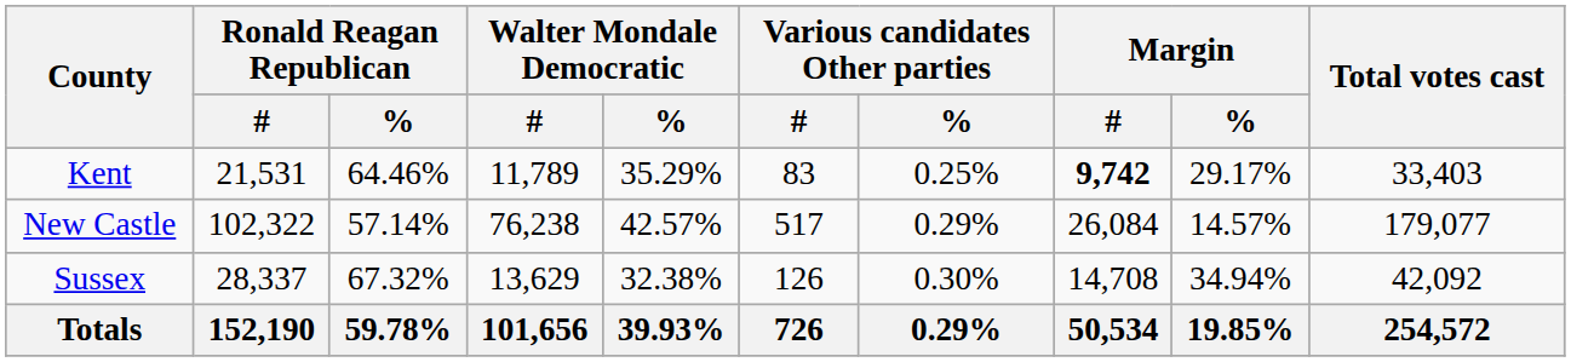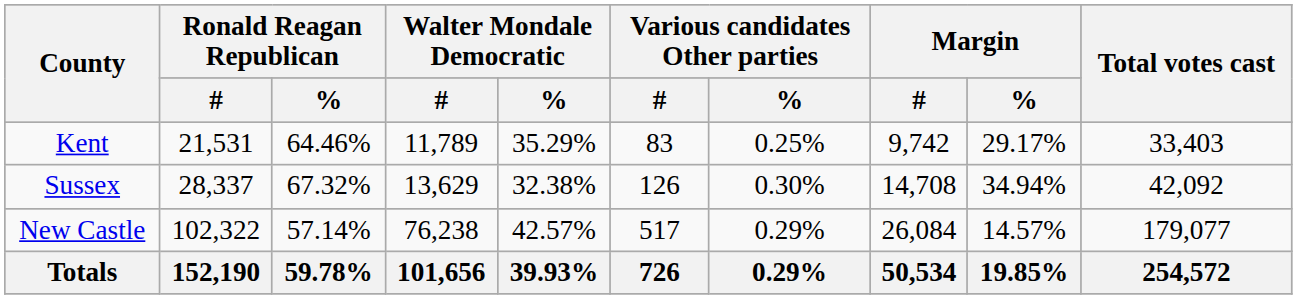Kent | Margin / #: bold -> normal
rows swapped: New Castle <-> Sussex
